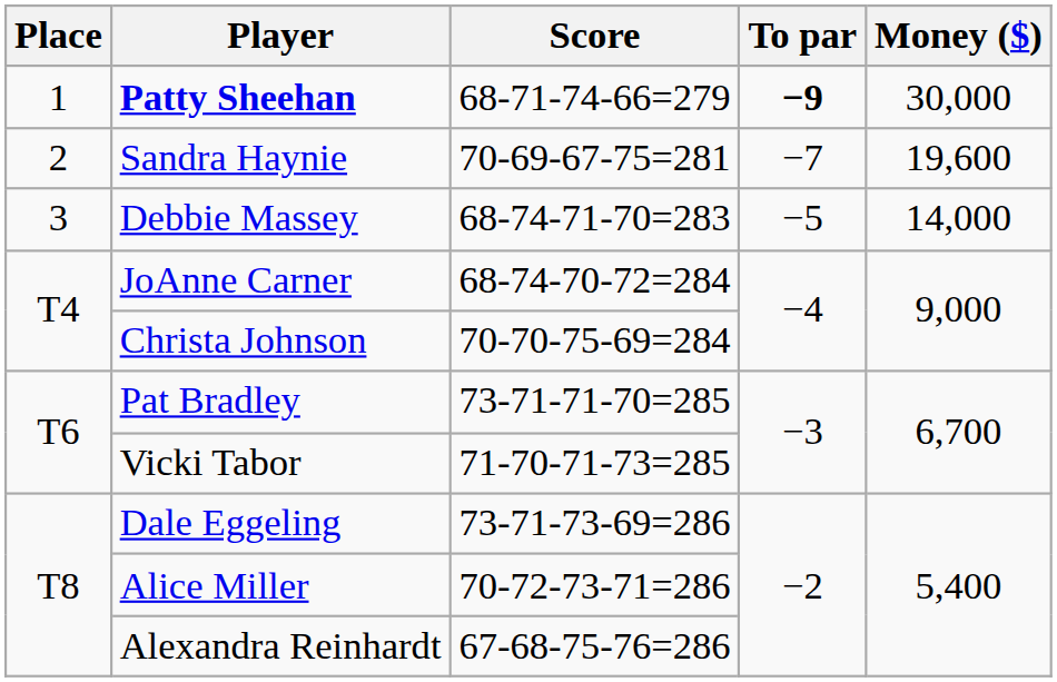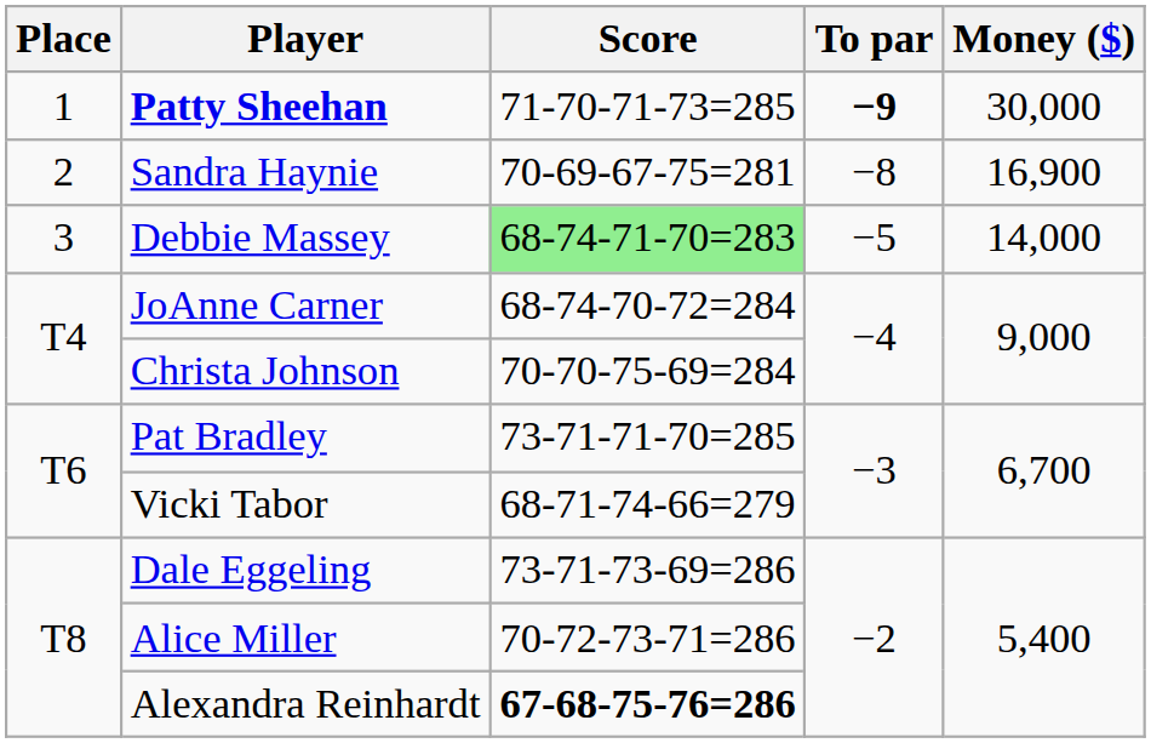Patty Sheehan | Score: 68-71-74-66=279 -> 71-70-71-73=285
Sandra Haynie | To par: −7 -> −8
Sandra Haynie | Money ($): 19,600 -> 16,900
Debbie Massey | Score: no background -> lightgreen background
Vicki Tabor | Score: 71-70-71-73=285 -> 68-71-74-66=279
Alexandra Reinhardt | Score: normal -> bold
